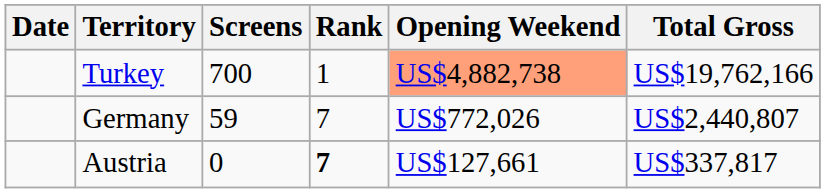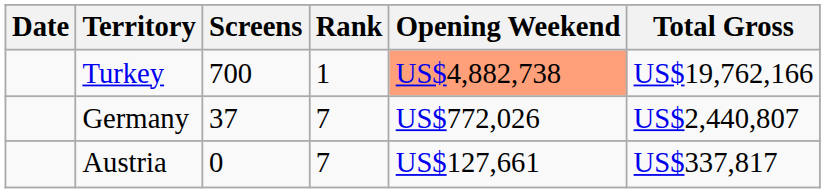Germany | Screens: 59 -> 37
Austria | Rank: bold -> normal
